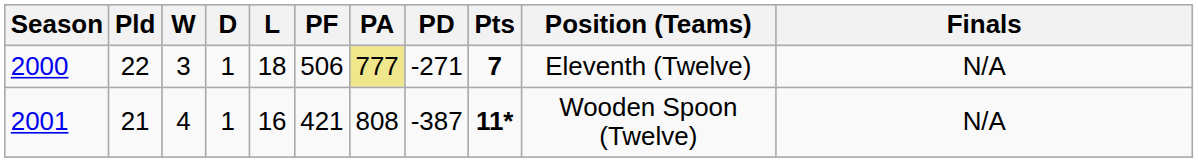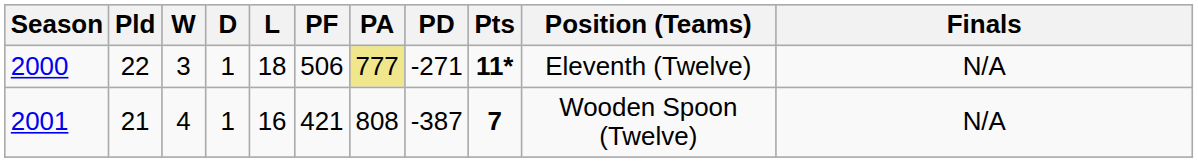2000 | Pts: 7 -> 11*
2001 | Pts: 11* -> 7
